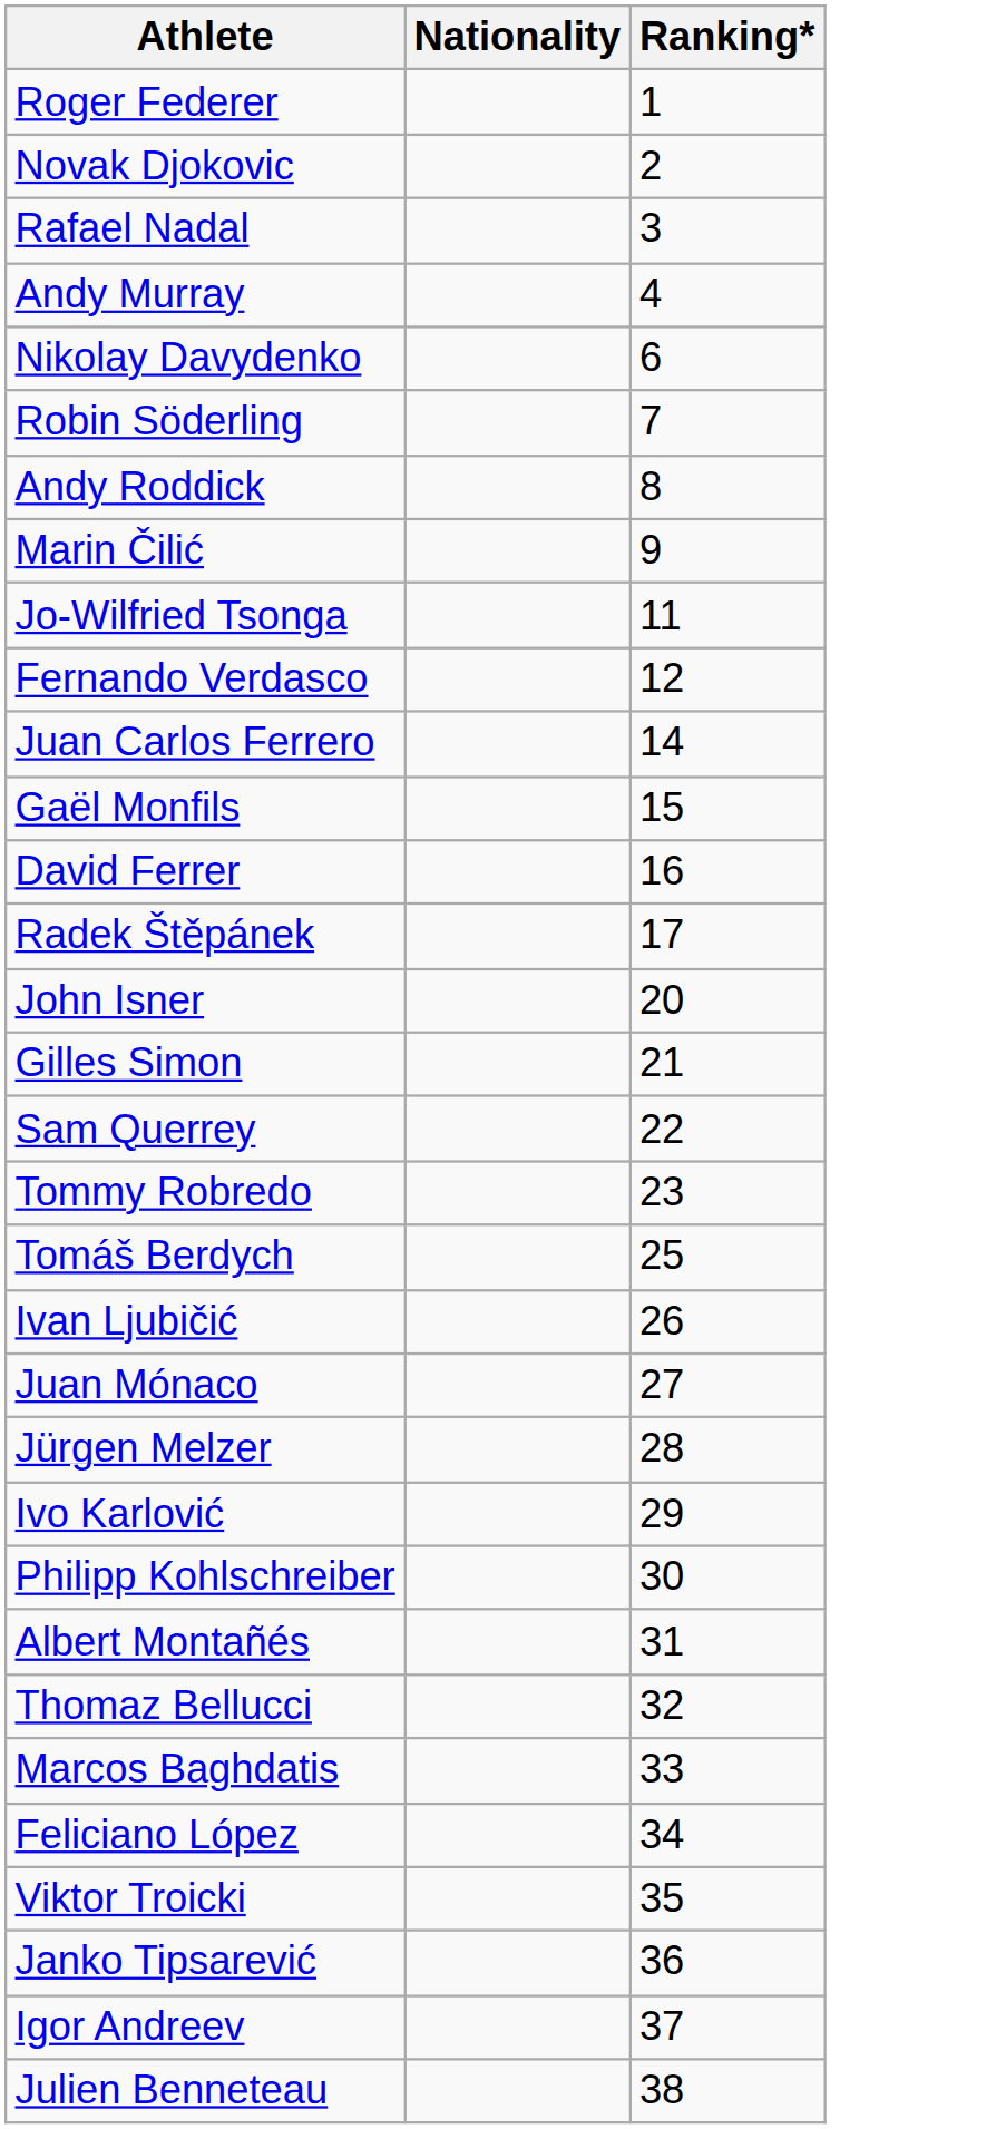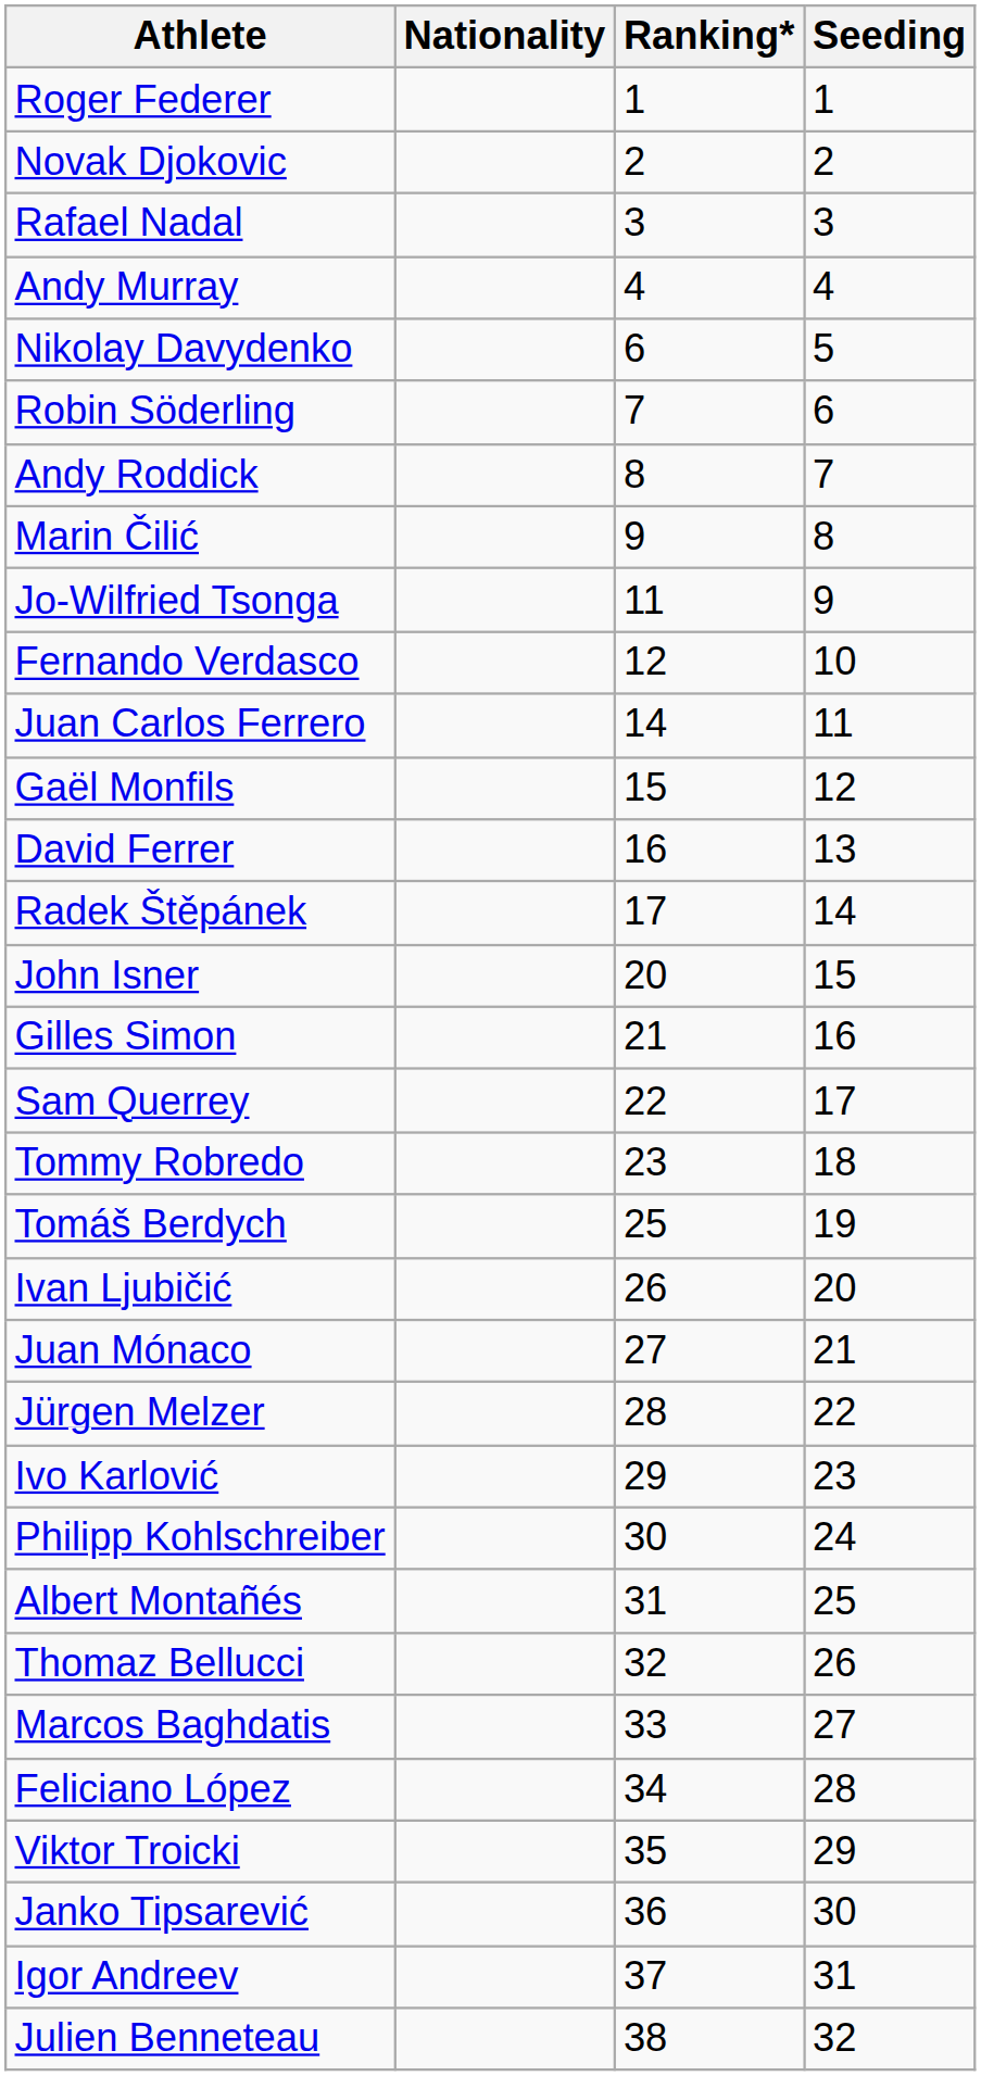+ column: Seeding | 1 | 2 | 3 | 4 | 5 | 6 | 7 | 8 | 9 | 10 | 11 | 12 | 13 | 14 | 15 | 16 | 17 | 18 | 19 | 20 | 21 | 22 | 23 | 24 | 25 | 26 | 27 | 28 | 29 | 30 | 31 | 32
